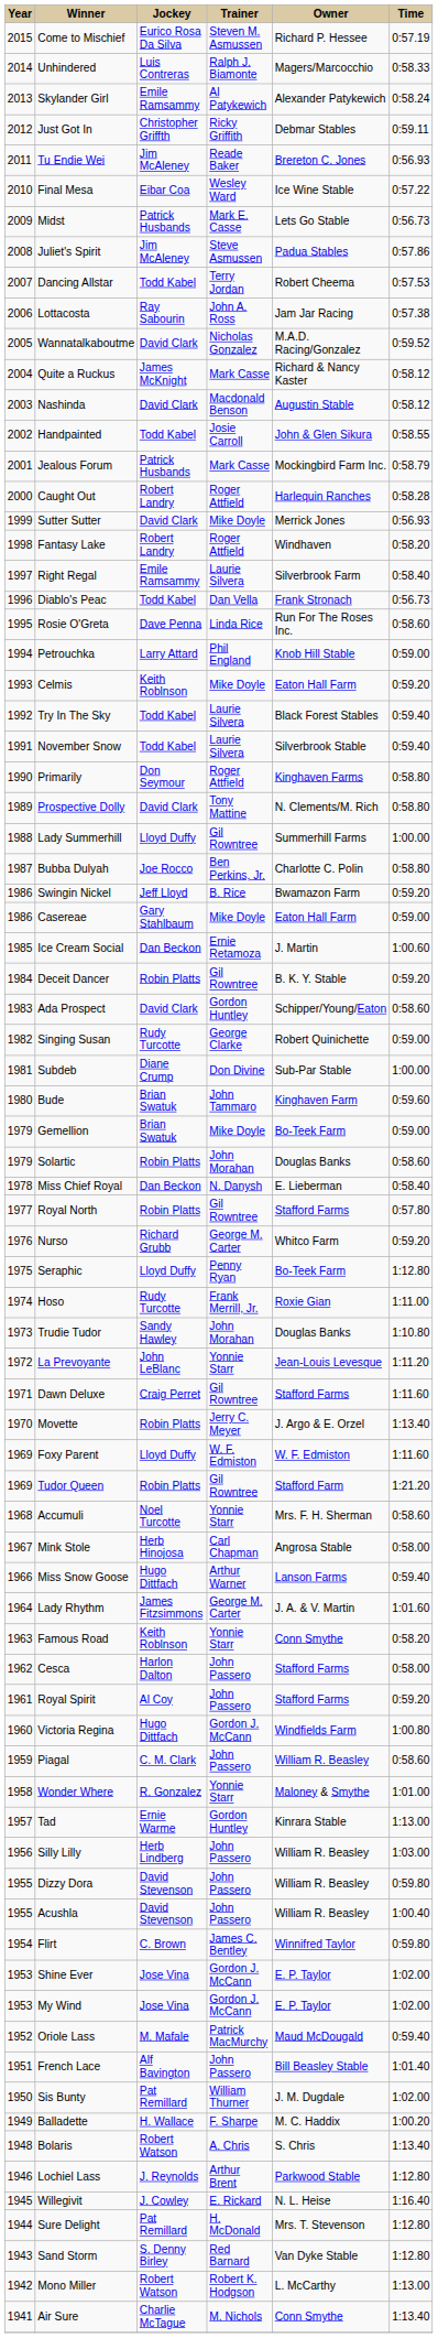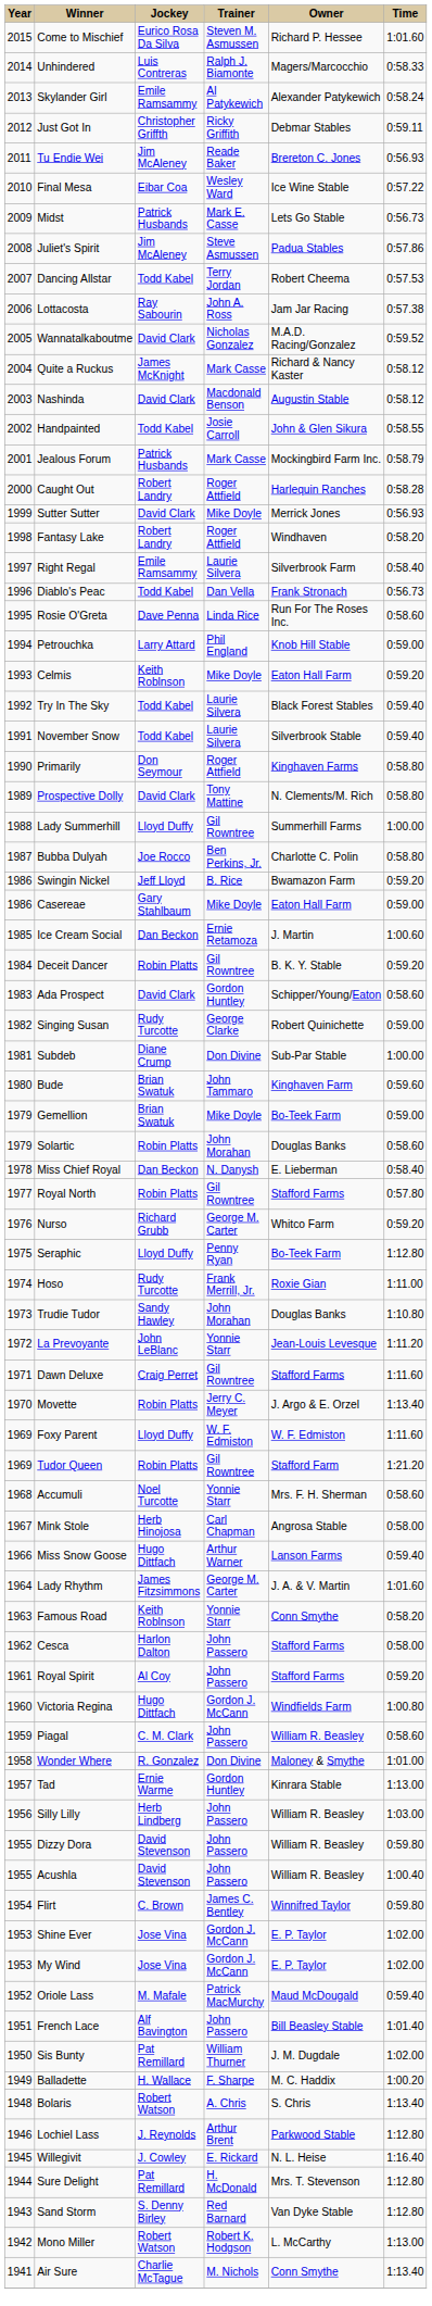Come to Mischief | Time: 0:57.19 -> 1:01.60
Wonder Where | Trainer: Yonnie Starr -> Don Divine
